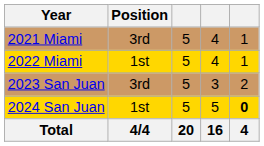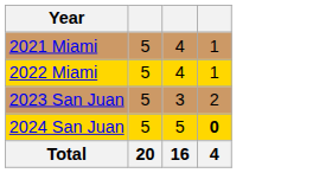- column: Position | 3rd | 1st | 3rd | 1st | 4/4
